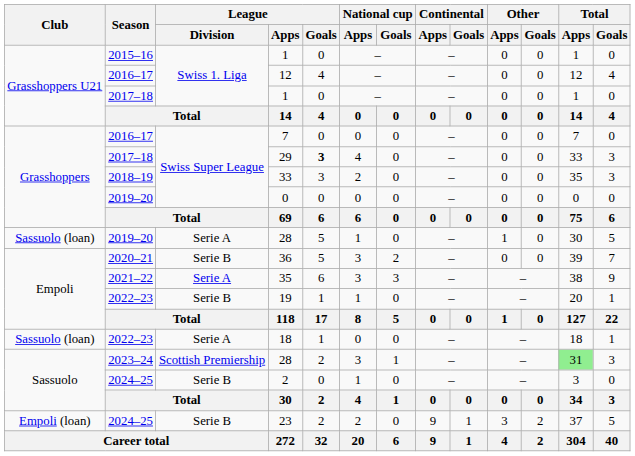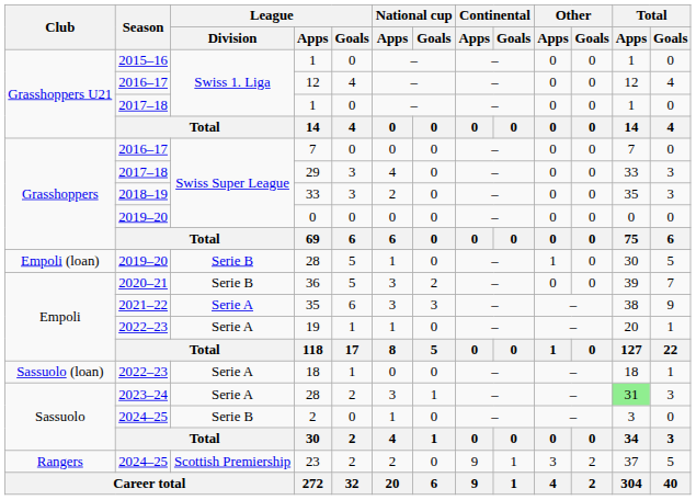29 | League / Goals: bold -> normal
2019–20 / 28 | Club: Sassuolo (loan) -> Empoli (loan)
2019–20 / 28 | League / Division: Serie A -> Serie B
19 | League / Division: Serie B -> Serie A
2023–24 / 28 | League / Division: Scottish Premiership -> Serie A
23 | Club: Empoli (loan) -> Rangers
23 | League / Division: Serie B -> Scottish Premiership
